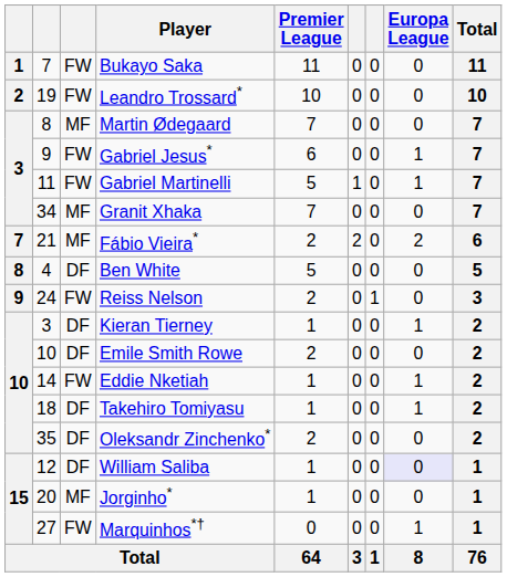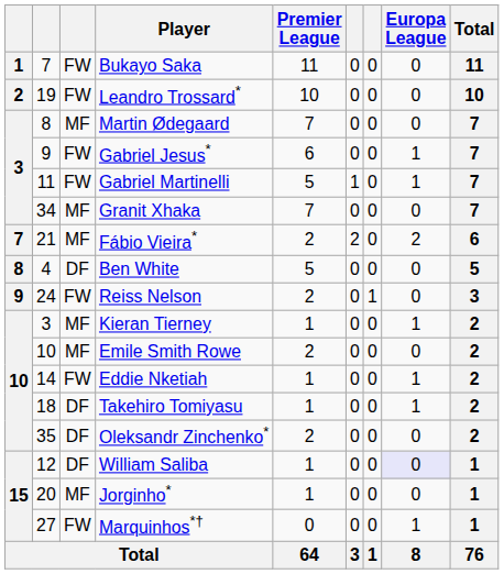Kieran Tierney | column 3: DF -> MF
Emile Smith Rowe | column 3: DF -> MF
